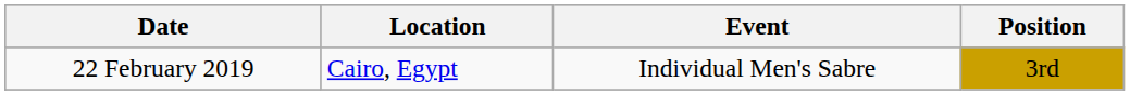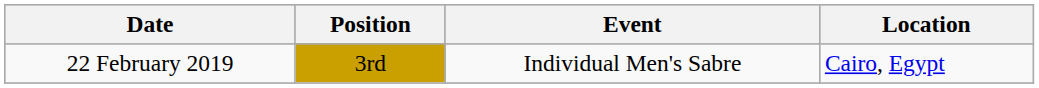columns swapped: Location <-> Position
